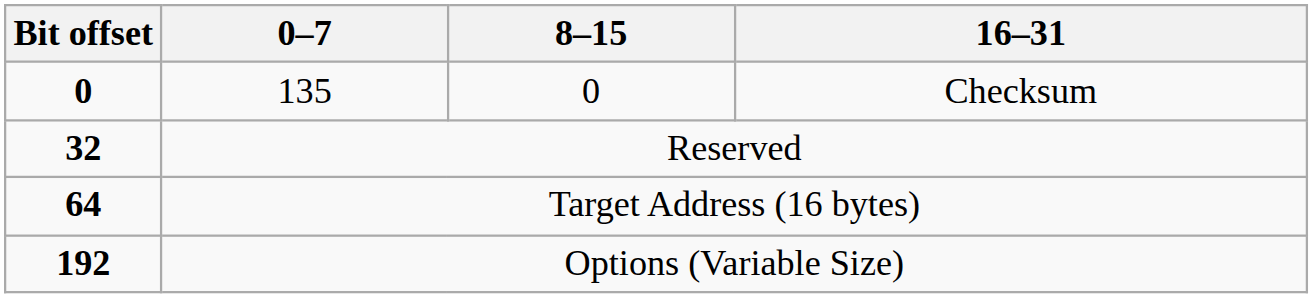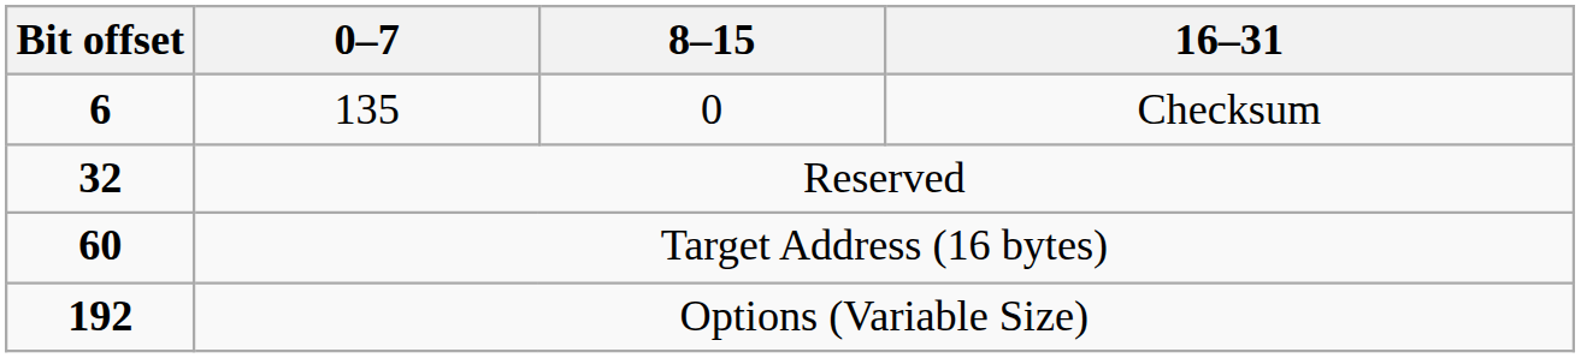135 | Bit offset: 0 -> 6
Target Address (16 bytes) | Bit offset: 64 -> 60
